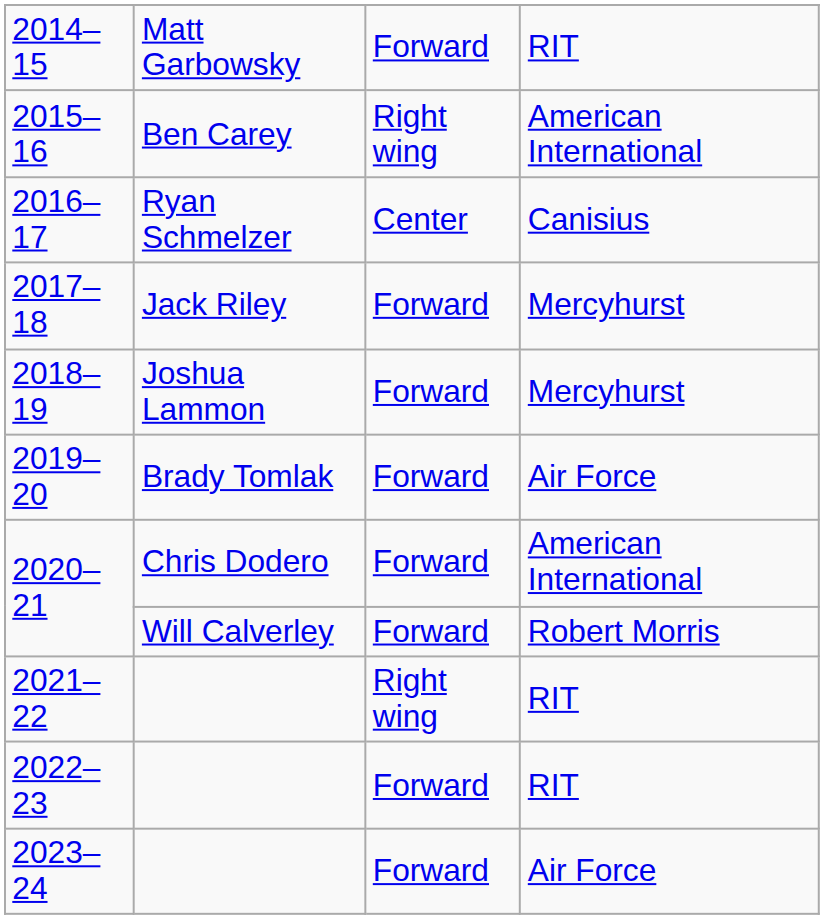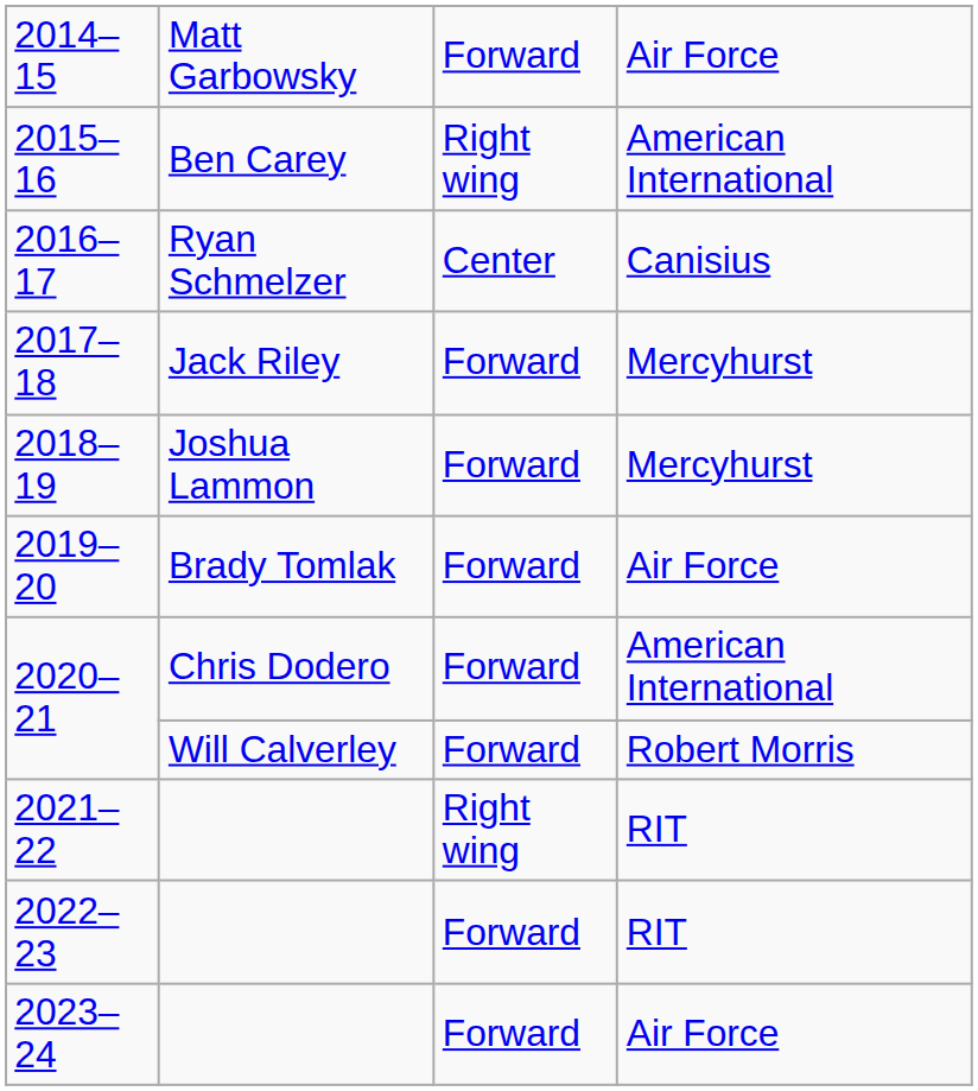2014–15 | column 4: RIT -> Air Force
